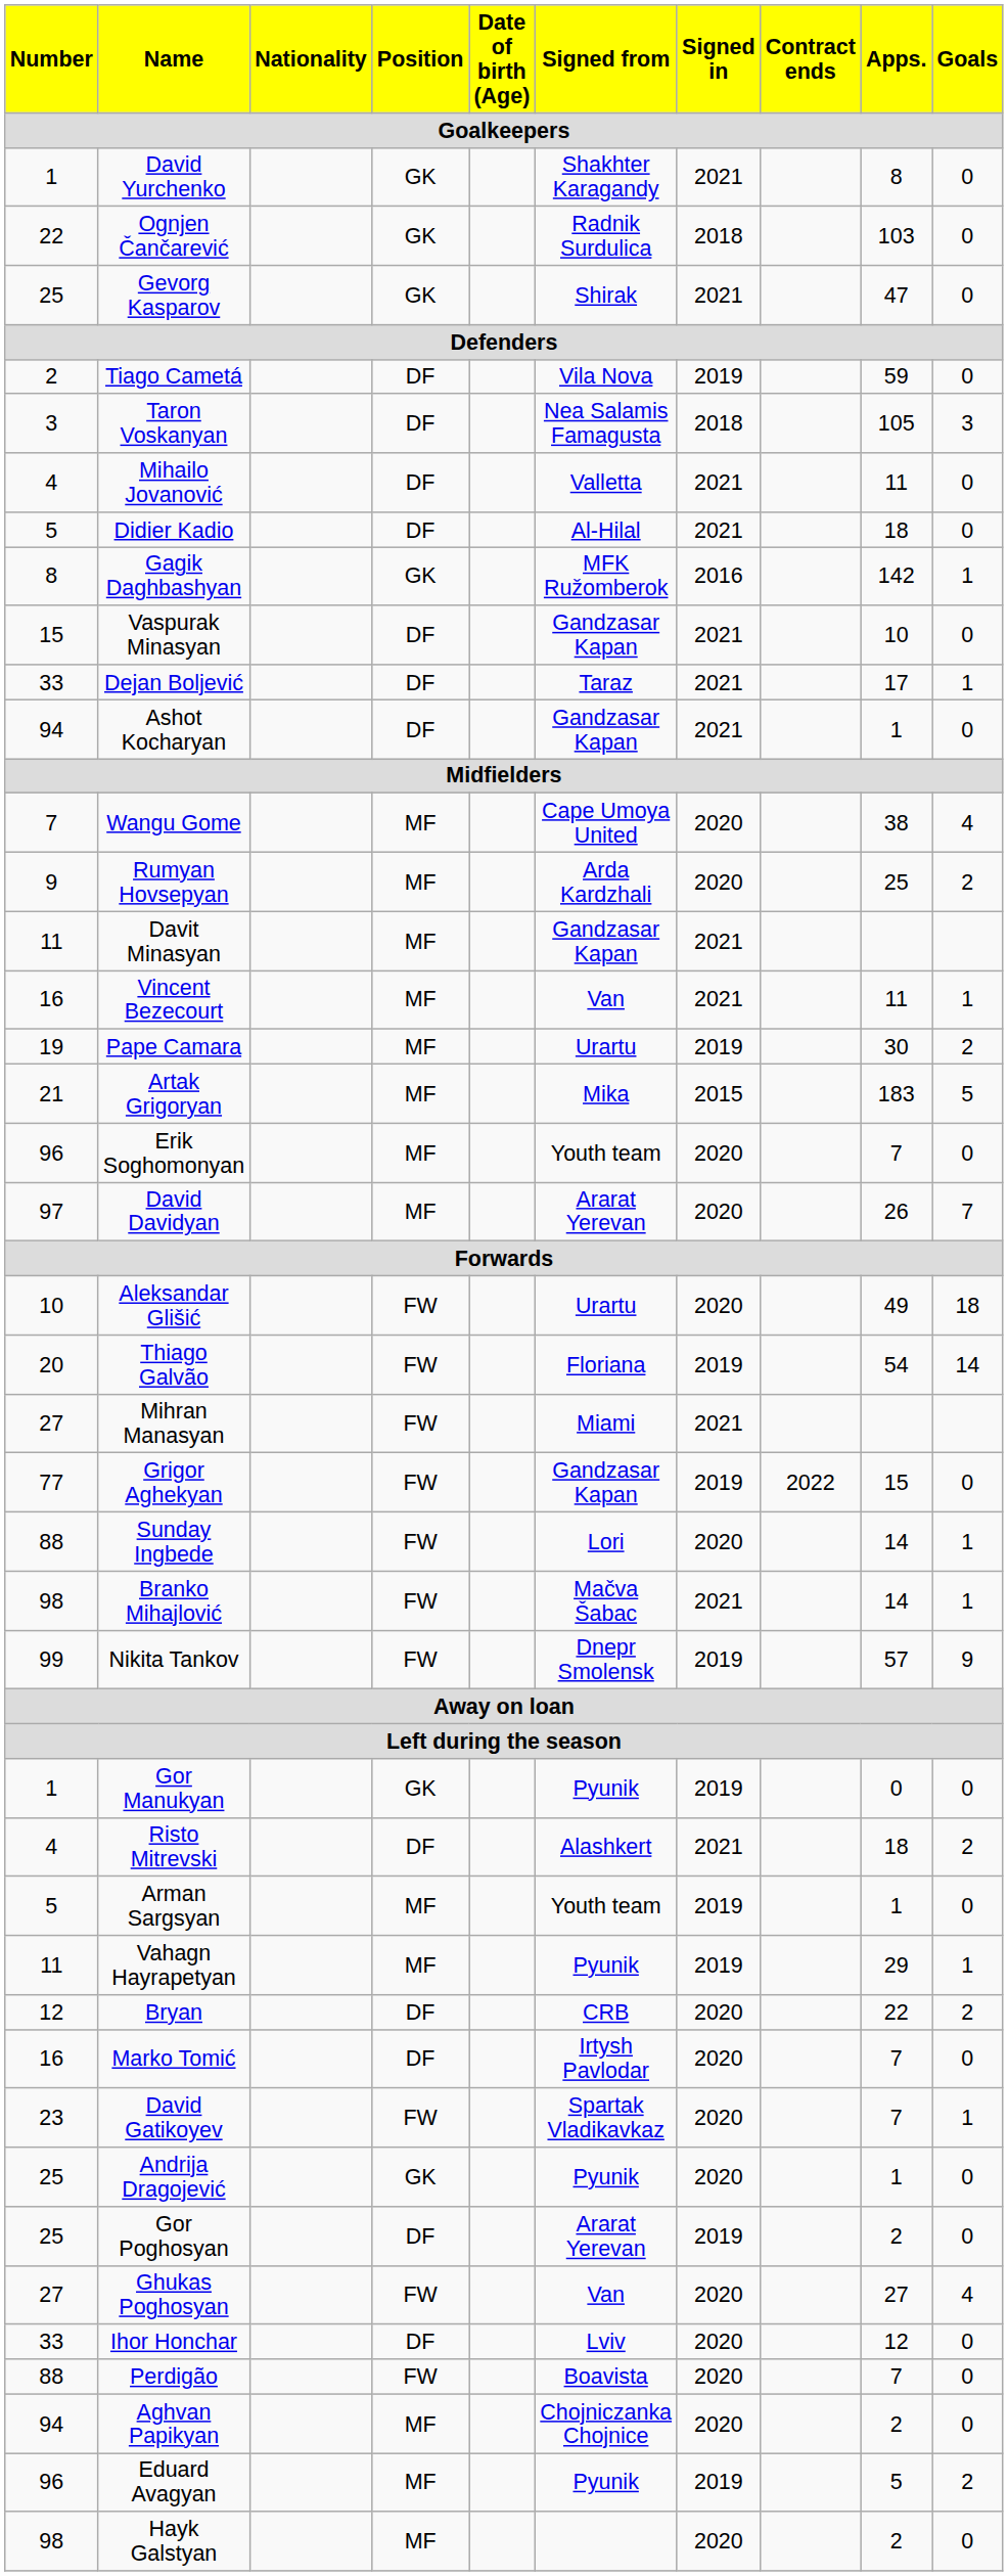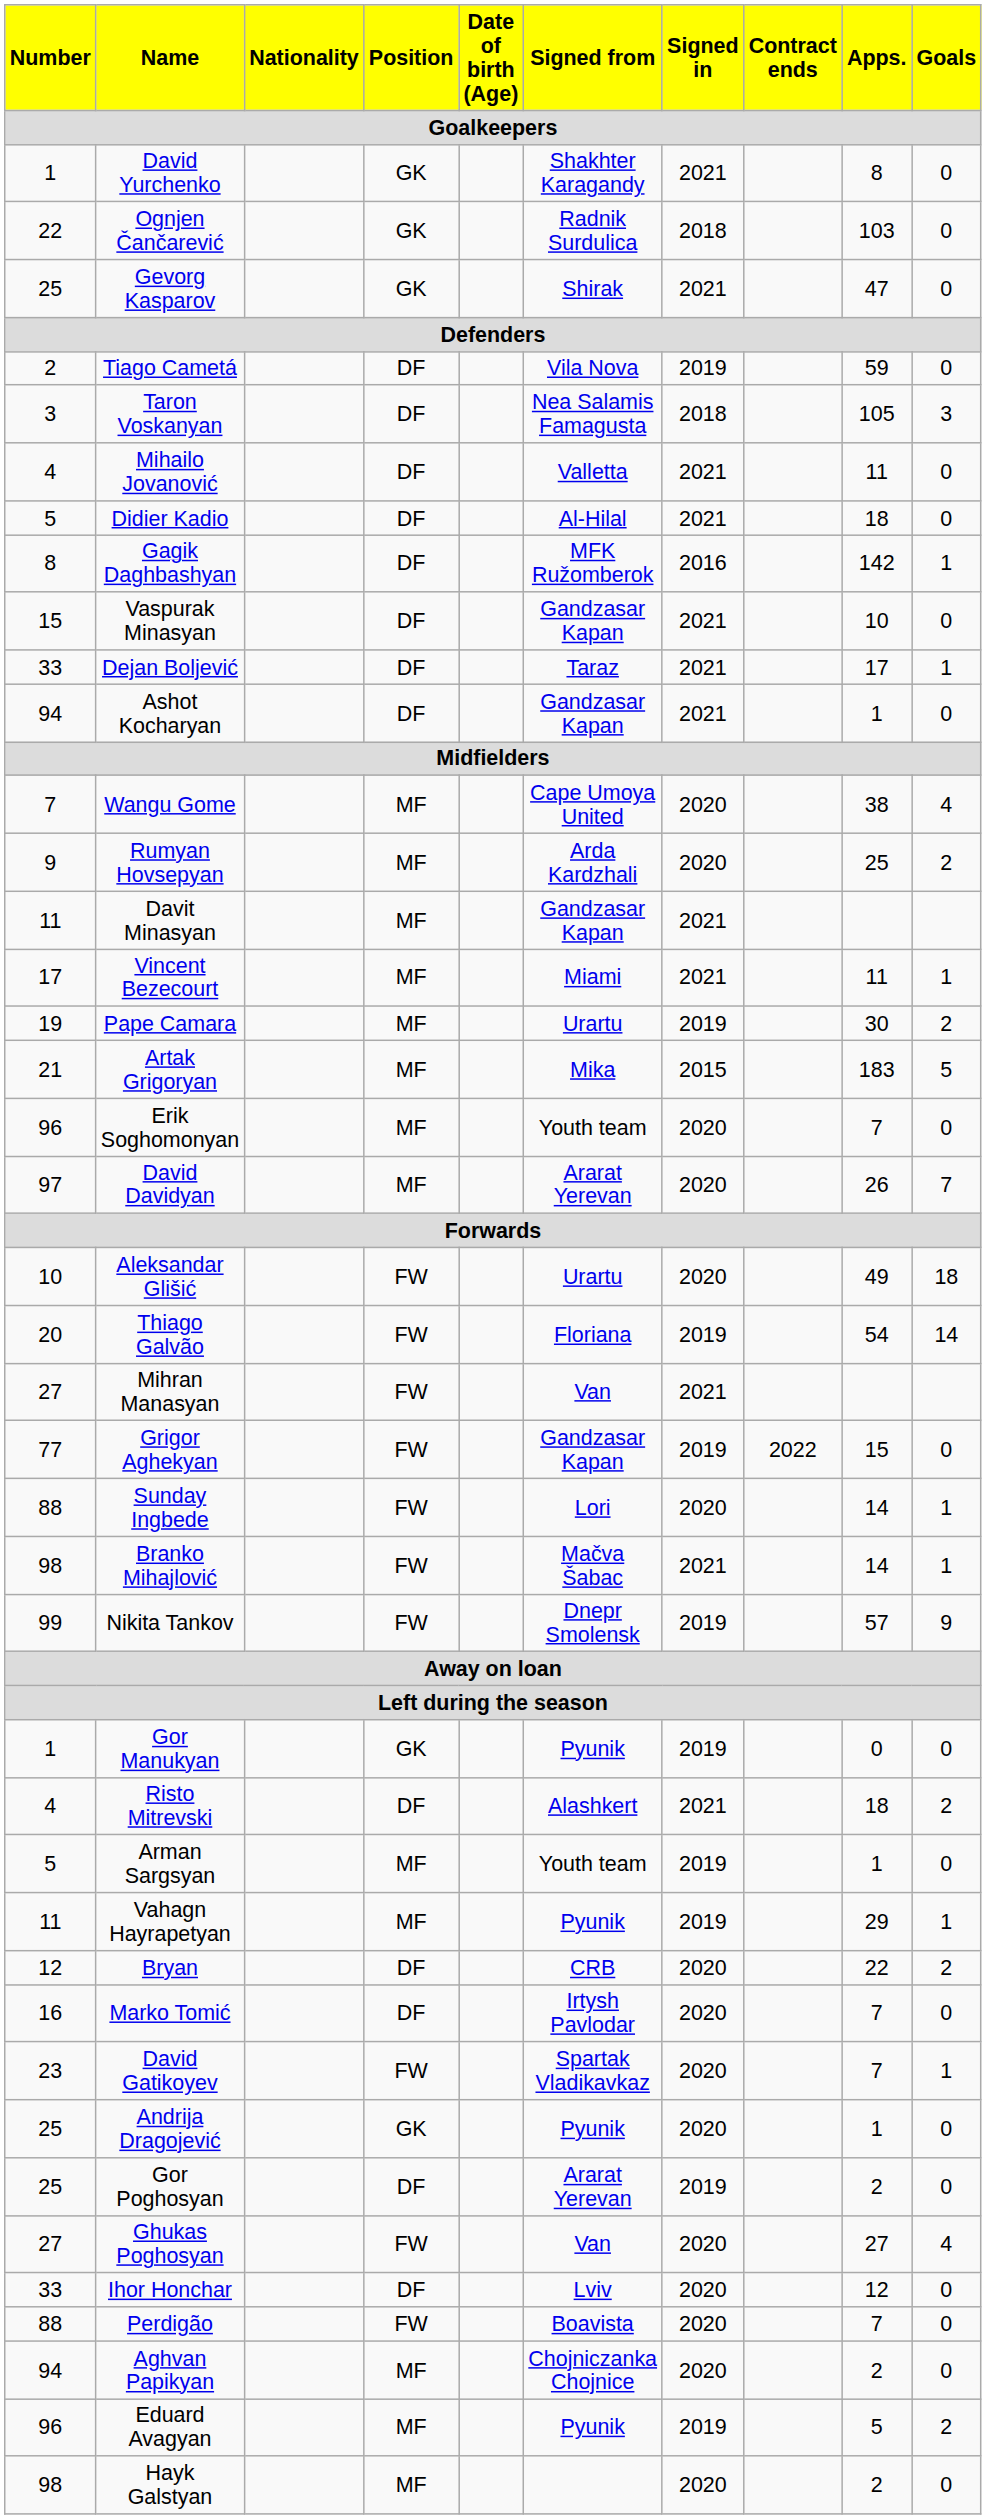Gagik Daghbashyan | Position: GK -> DF
Vincent Bezecourt | Number: 16 -> 17
Vincent Bezecourt | Signed from: Van -> Miami
Mihran Manasyan | Signed from: Miami -> Van
